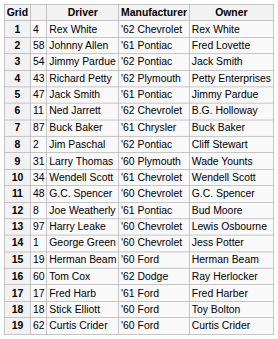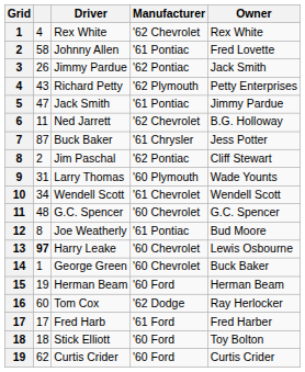3 | column 2: 54 -> 26
7 | Owner: Buck Baker -> Jess Potter
13 | column 2: normal -> bold
14 | Owner: Jess Potter -> Buck Baker
